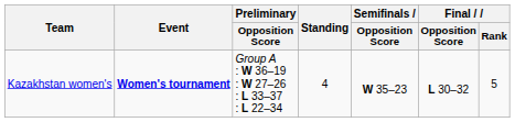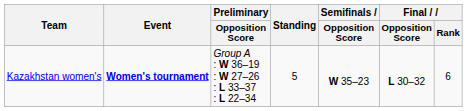Kazakhstan women's | Standing: 4 -> 5
Kazakhstan women's | Final / Rank: 5 -> 6
